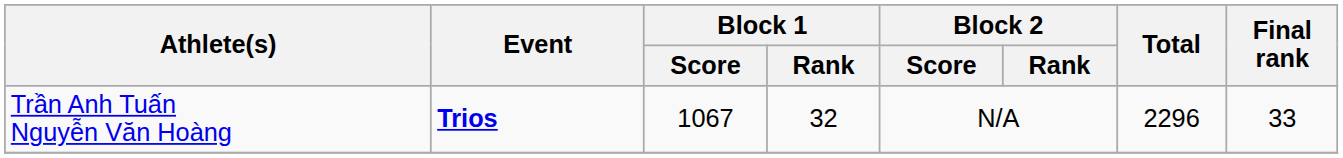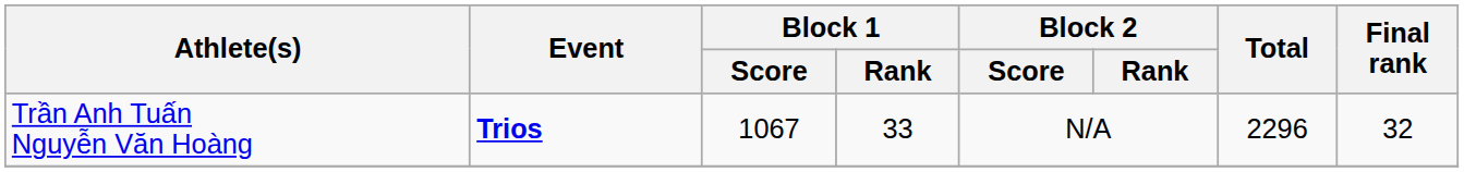Trần Anh Tuấn Nguyễn Văn Hoàng | Block 1 / Rank: 32 -> 33
Trần Anh Tuấn Nguyễn Văn Hoàng | Final rank: 33 -> 32
